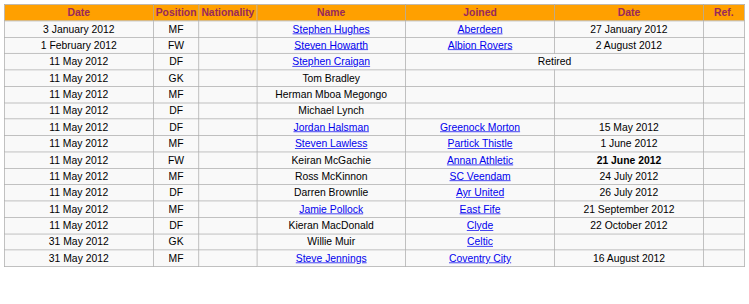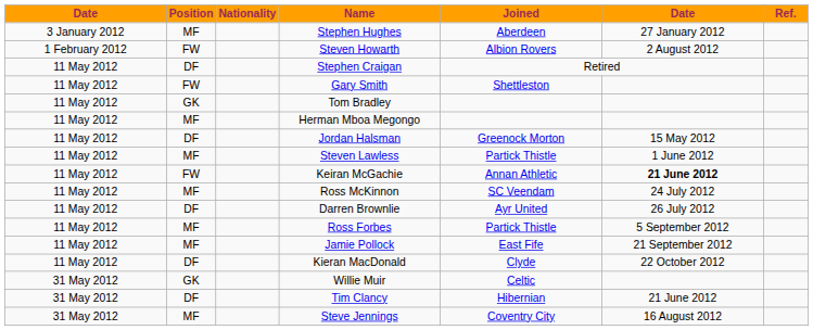+ row: 11 May 2012 | FW | Gary Smith | Shettleston
- row: 11 May 2012 | DF | Michael Lynch
+ row: 11 May 2012 | MF | Ross Forbes | Partick Thistle | 5 September 2012
+ row: 31 May 2012 | DF | Tim Clancy | Hibernian | 21 June 2012
